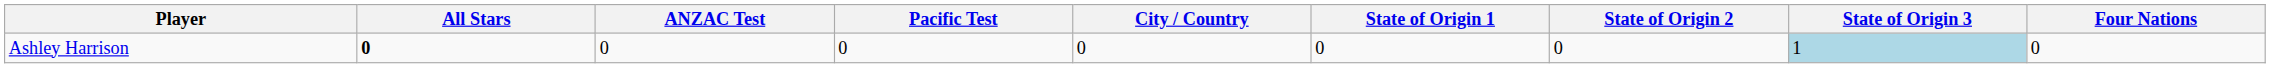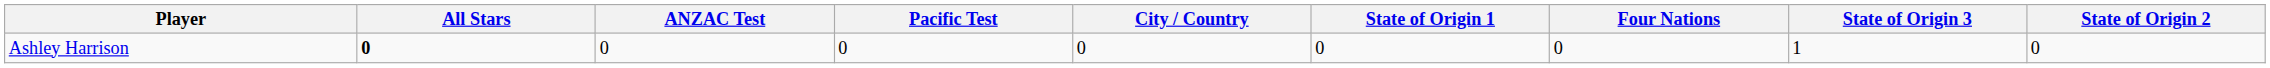columns swapped: State of Origin 2 <-> Four Nations
Ashley Harrison | State of Origin 3: lightblue background -> no background
